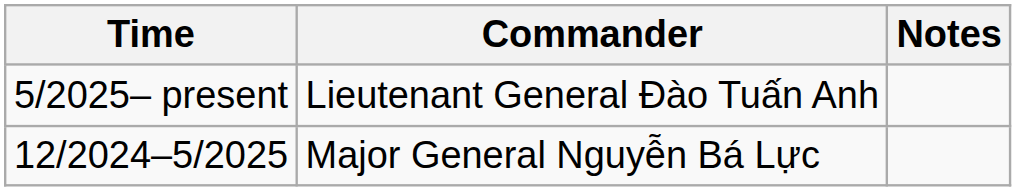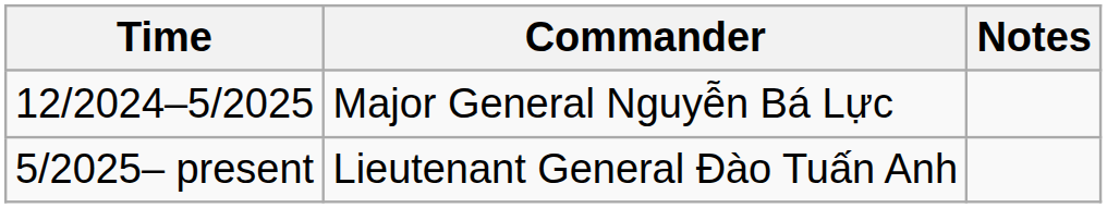rows swapped: 5/2025– present <-> 12/2024–5/2025
